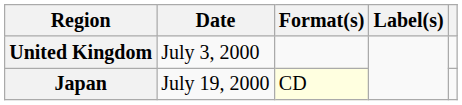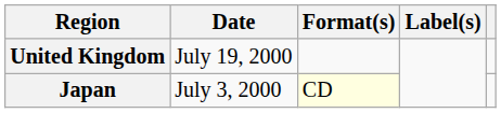United Kingdom | Date: July 3, 2000 -> July 19, 2000
Japan | Date: July 19, 2000 -> July 3, 2000
